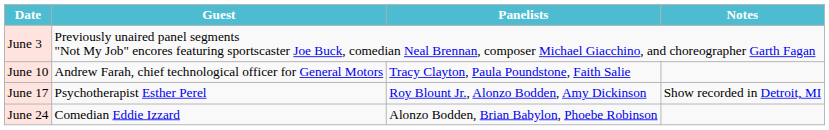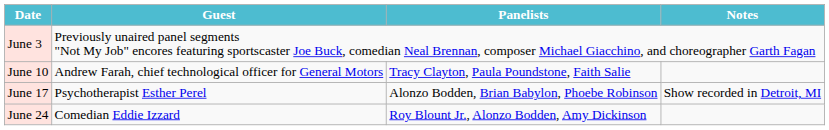June 17 | Panelists: Roy Blount Jr., Alonzo Bodden, Amy Dickinson -> Alonzo Bodden, Brian Babylon, Phoebe Robinson
June 24 | Panelists: Alonzo Bodden, Brian Babylon, Phoebe Robinson -> Roy Blount Jr., Alonzo Bodden, Amy Dickinson
